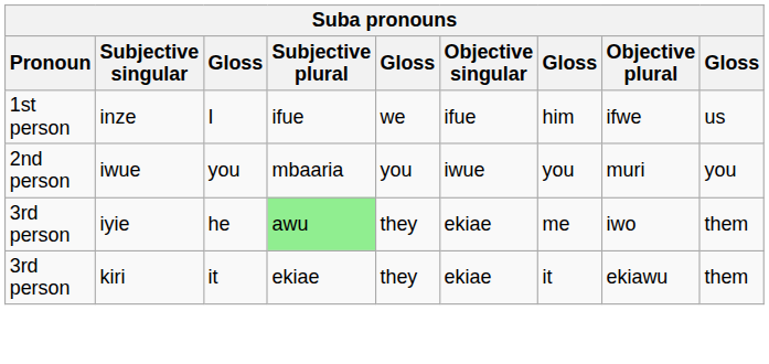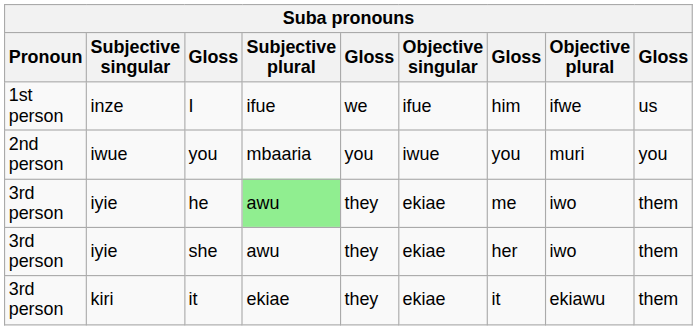+ row: 3rd person | iyie | she | awu | they | ekiae | her | iwo | them
